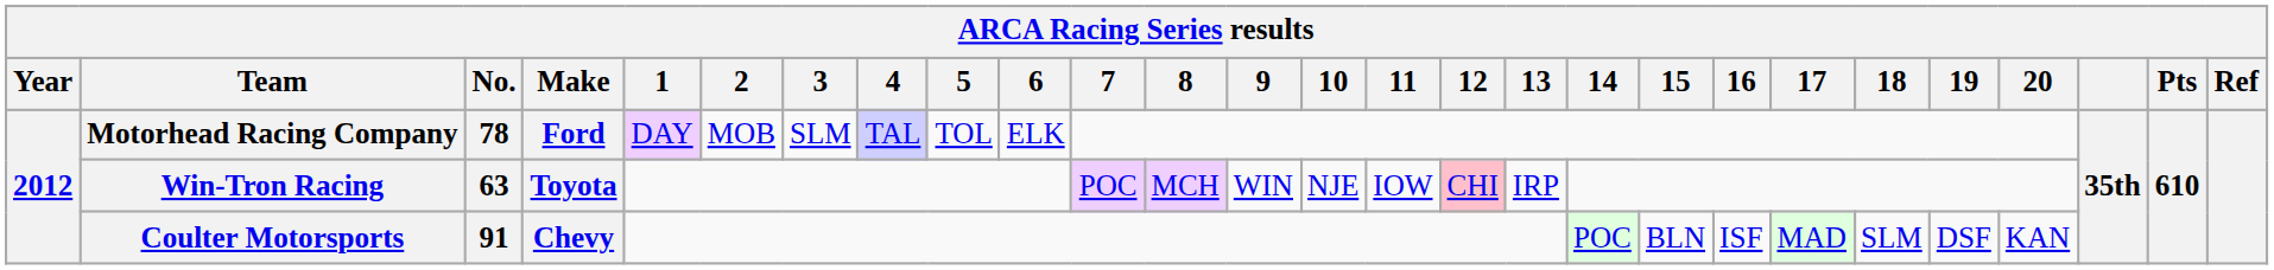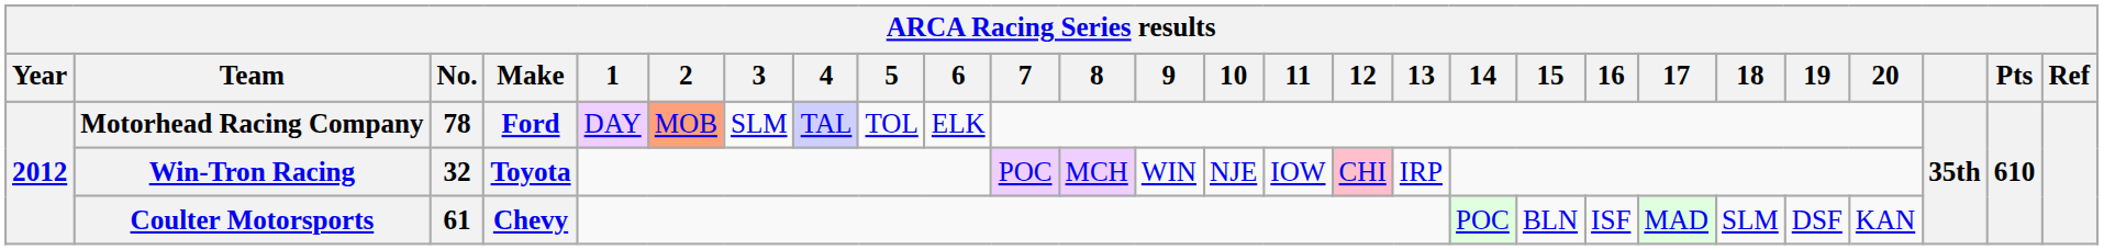Motorhead Racing Company | 2: no background -> lightsalmon background
Win-Tron Racing | No.: 63 -> 32
Coulter Motorsports | No.: 91 -> 61
